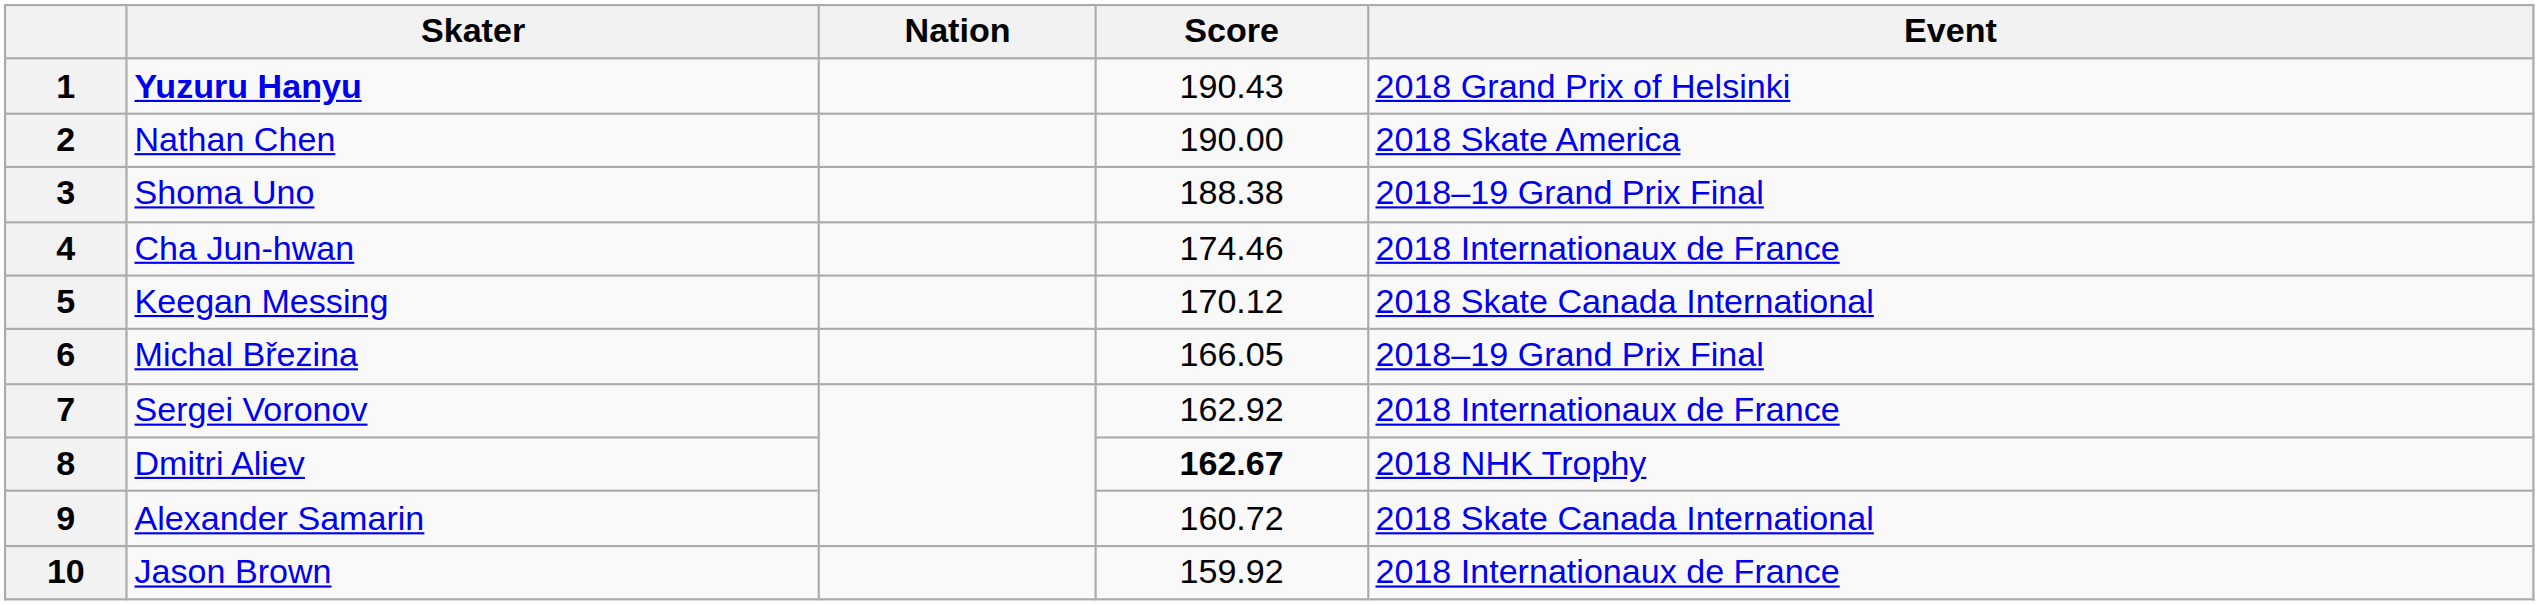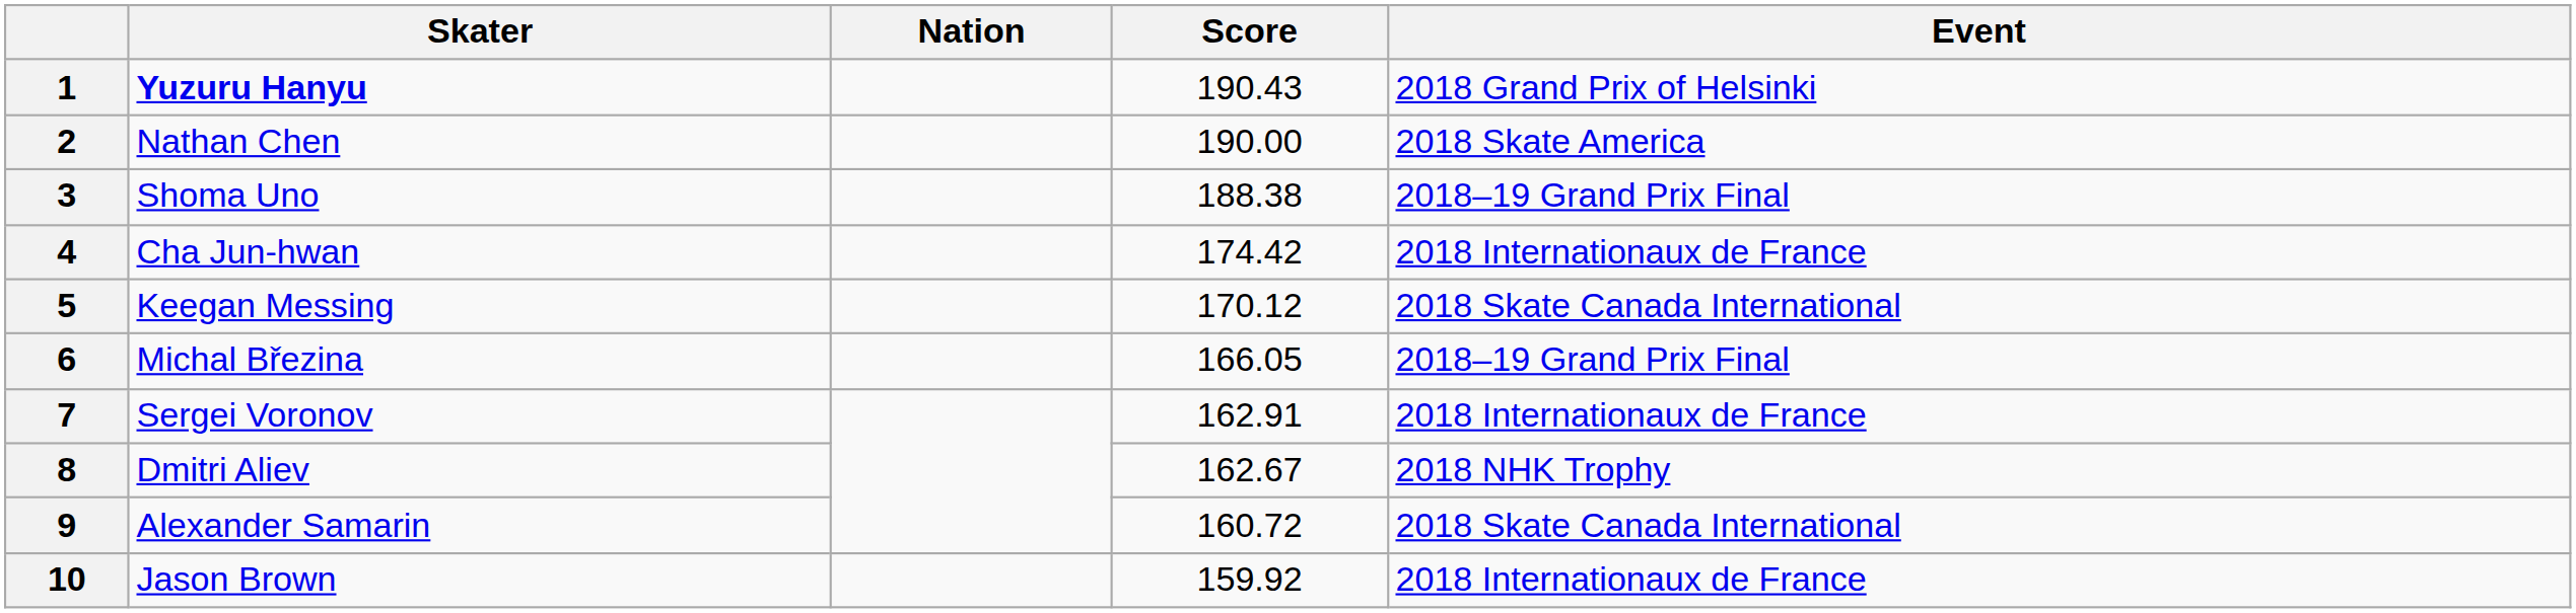4 | Score: 174.46 -> 174.42
7 | Score: 162.92 -> 162.91
8 | Score: bold -> normal
